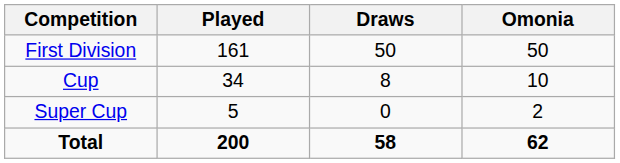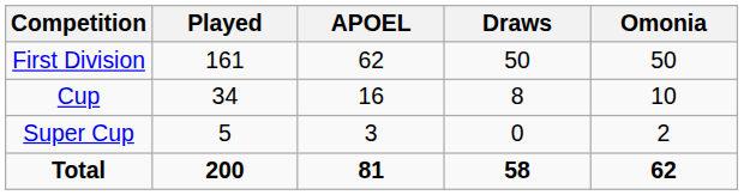+ column: APOEL | 62 | 16 | 3 | 81
